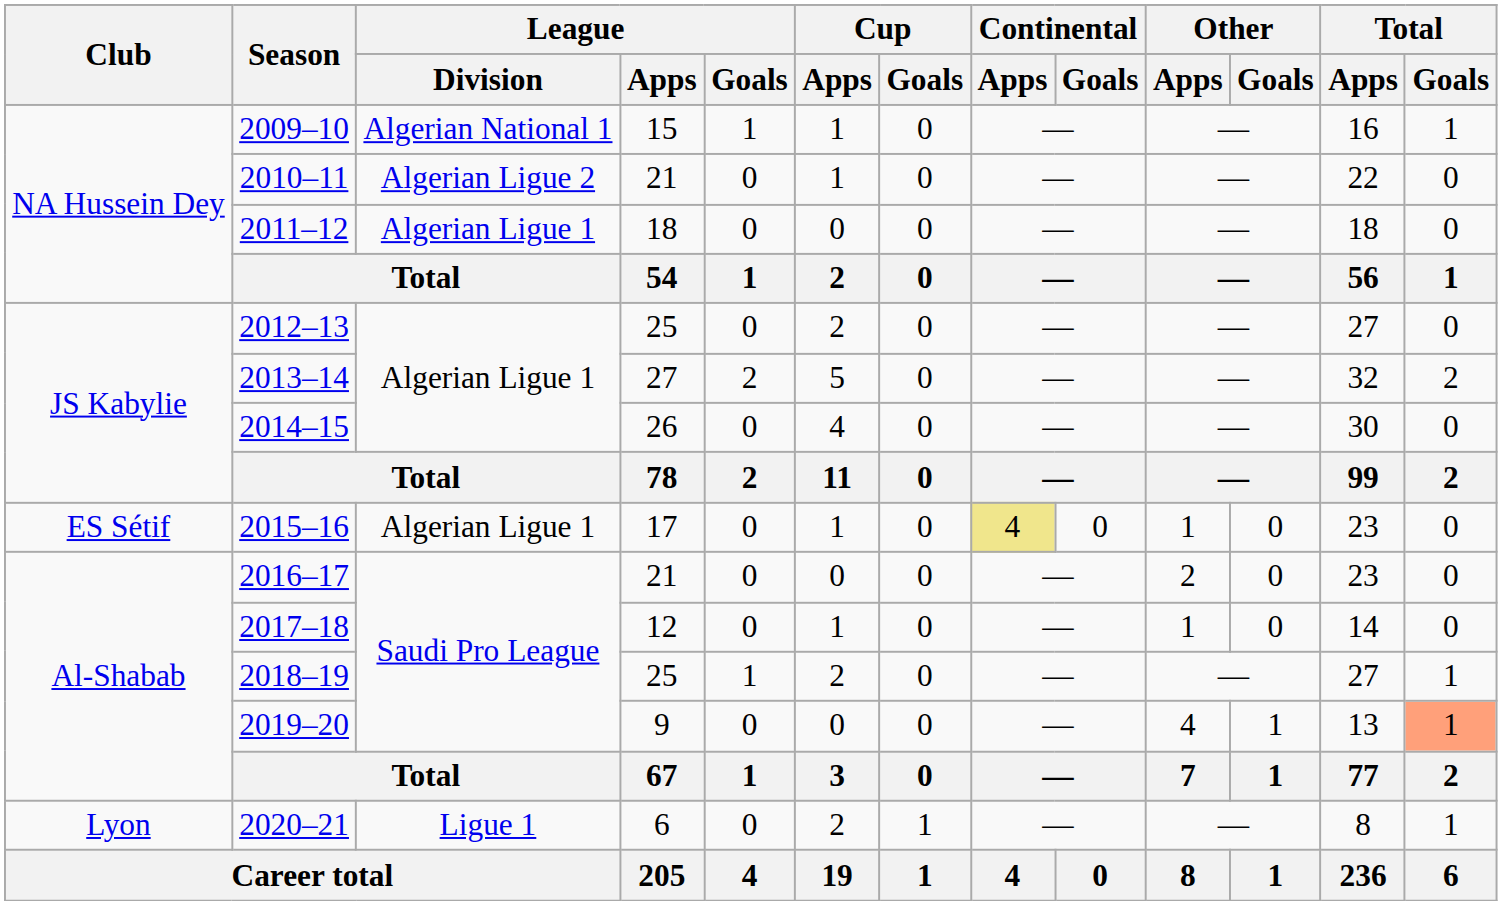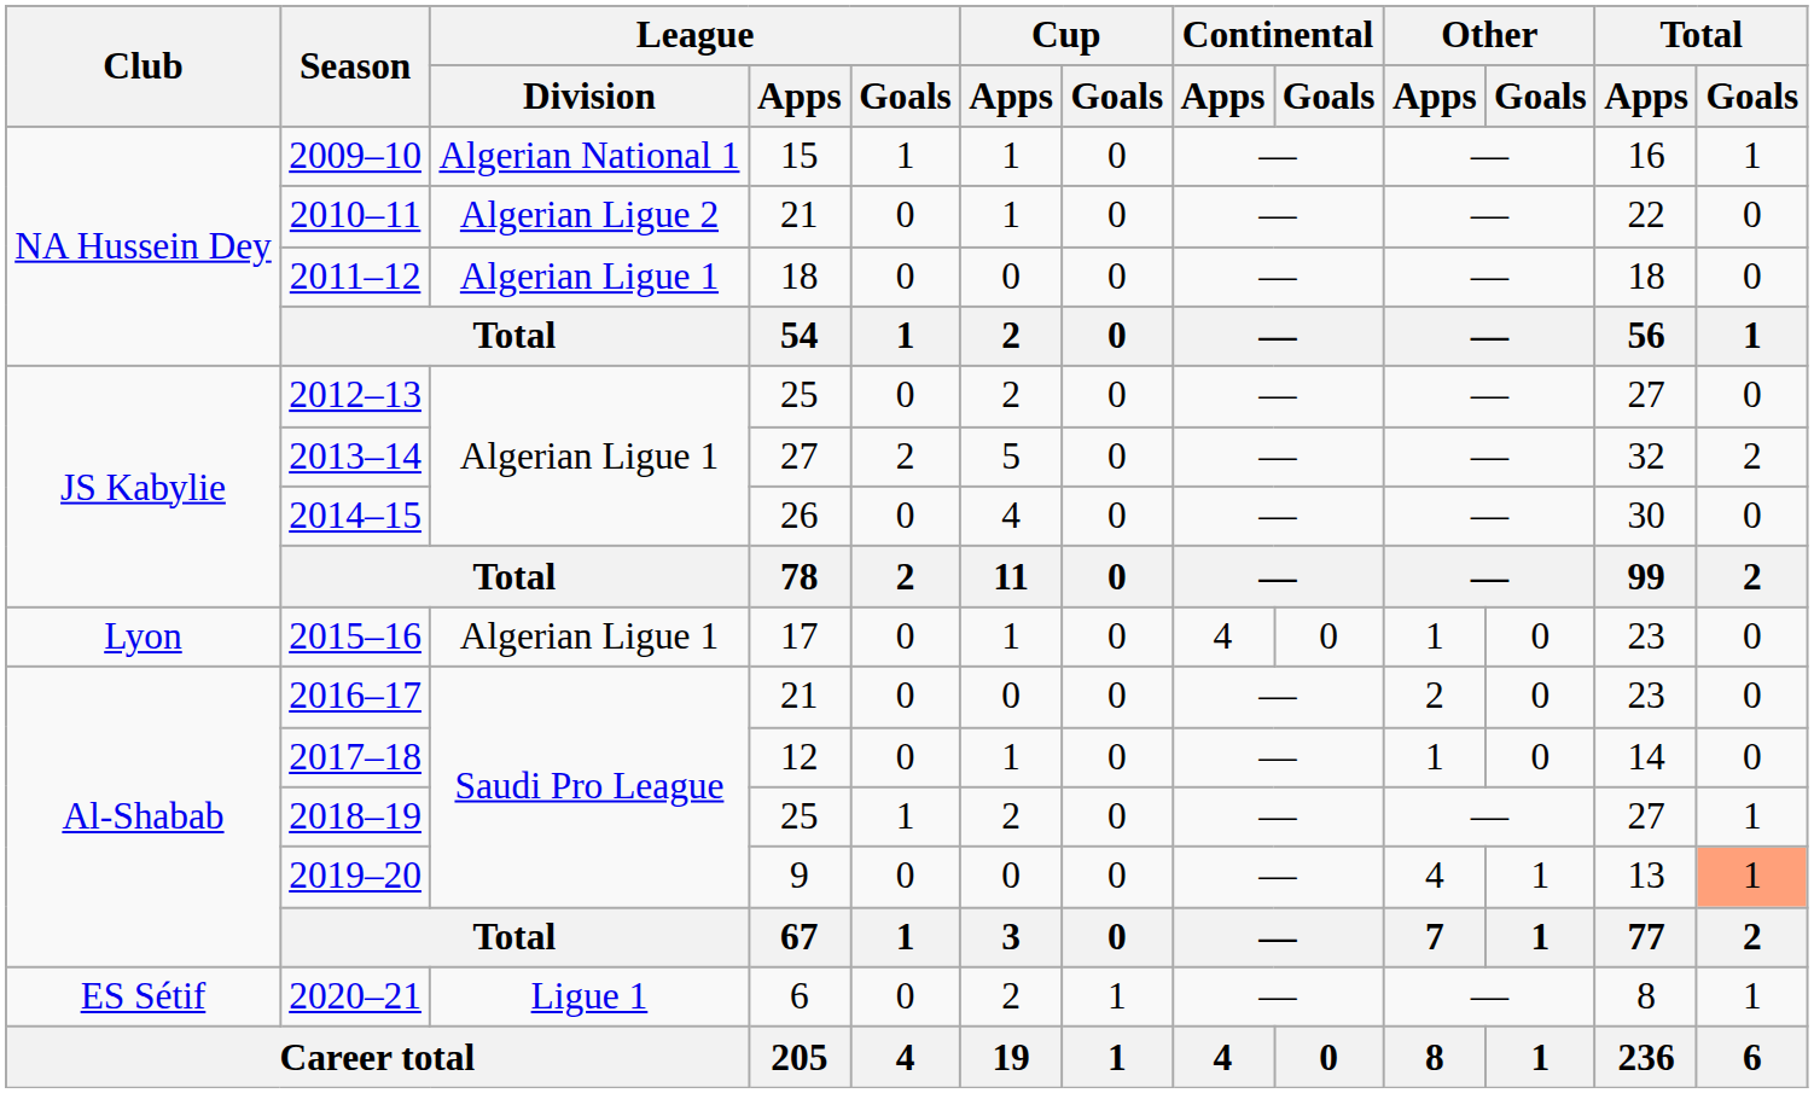2015–16 | Club: ES Sétif -> Lyon
2015–16 | Continental / Apps: khaki background -> no background
2020–21 | Club: Lyon -> ES Sétif
